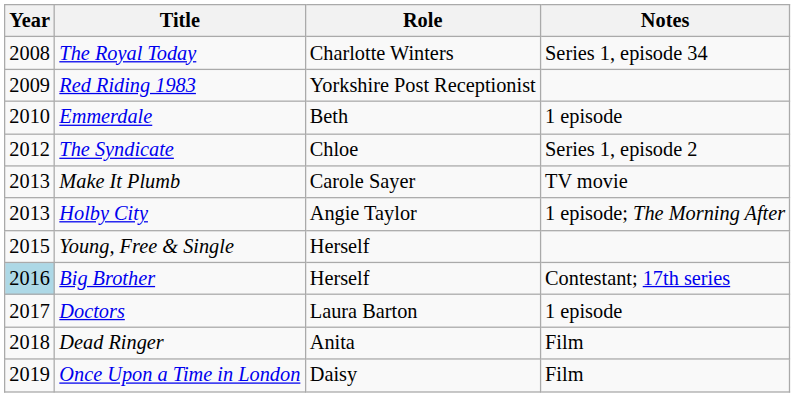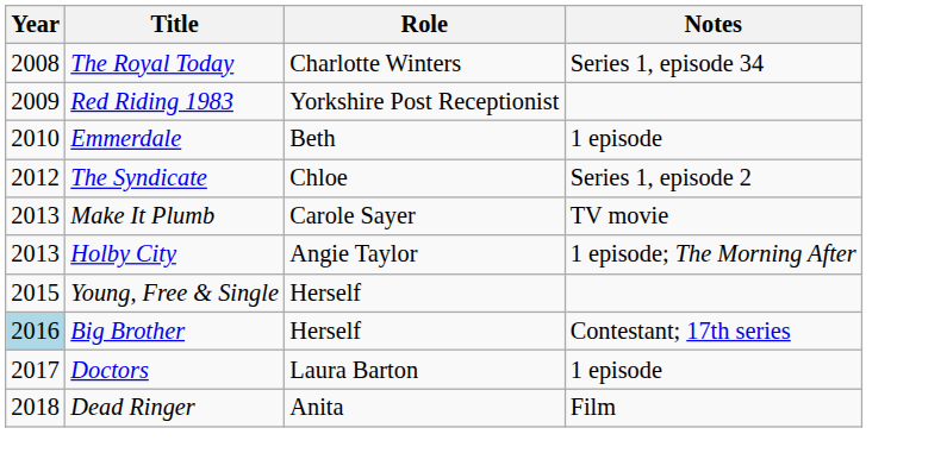- row: 2019 | Once Upon a Time in London | Daisy | Film
